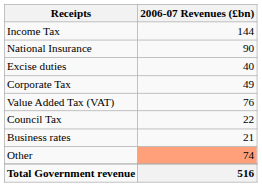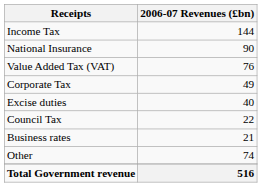rows swapped: Value Added Tax (VAT) <-> Excise duties
Other | 2006-07 Revenues (£bn): lightsalmon background -> no background
